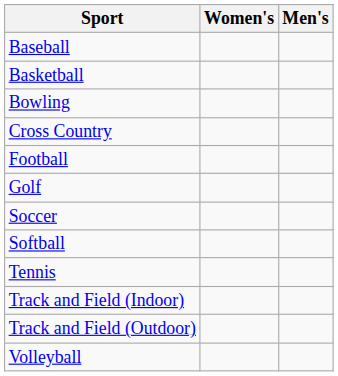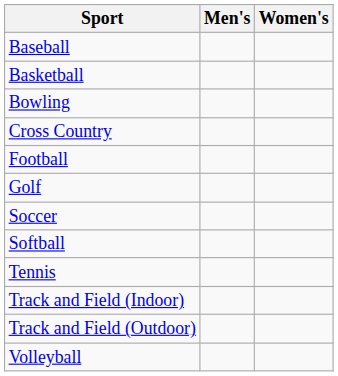columns swapped: Men's <-> Women's
